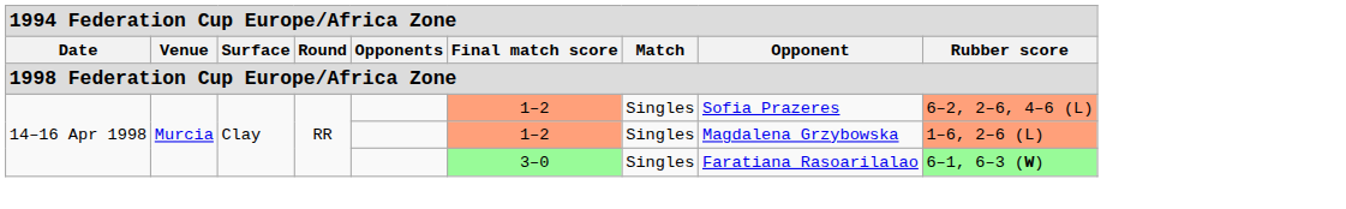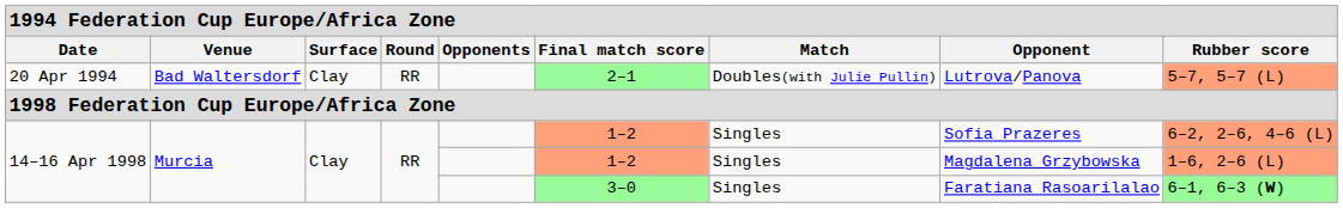+ row: 20 Apr 1994 | Bad Waltersdorf | Clay | RR | 2–1 | Doubles(with Julie Pullin) | Lutrova/Panova | 5–7, 5–7 (L)
